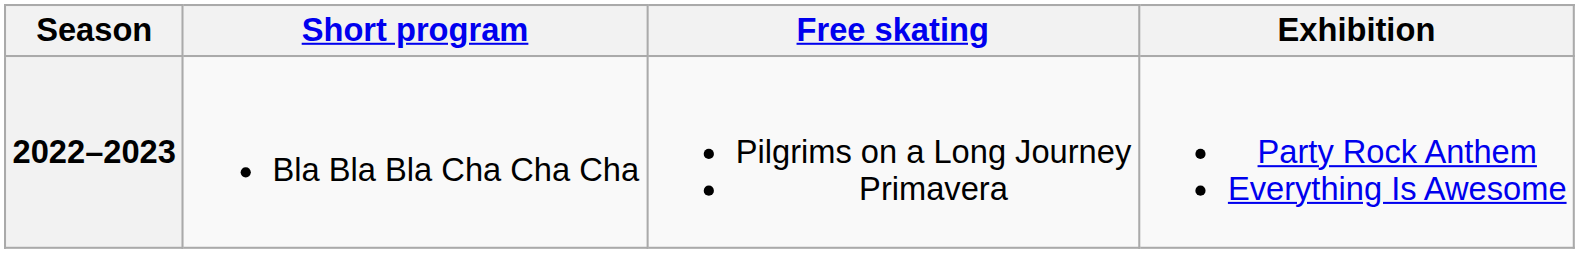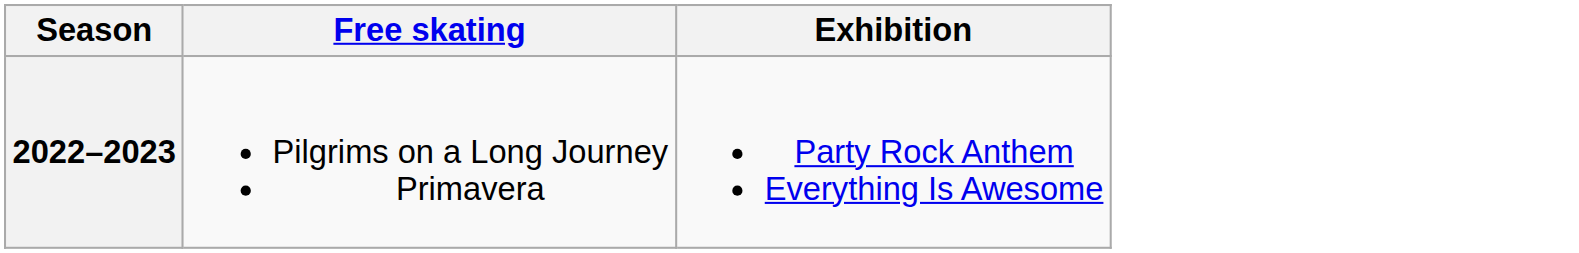- column: Short program | Bla Bla Bla Cha Cha Cha
